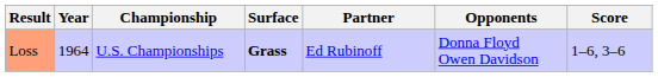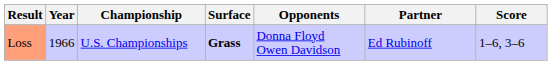columns swapped: Partner <-> Opponents
Loss | Year: 1964 -> 1966
